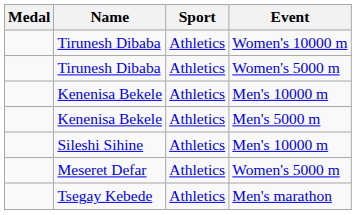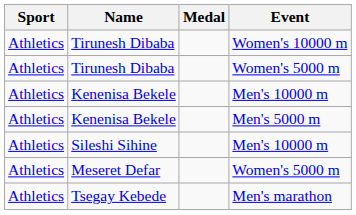columns swapped: Medal <-> Sport
